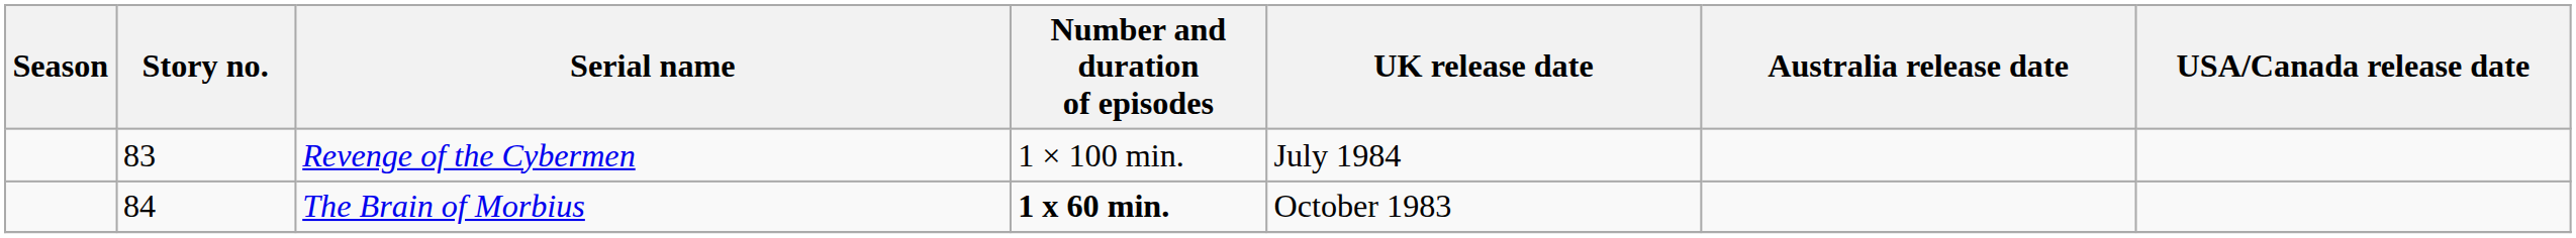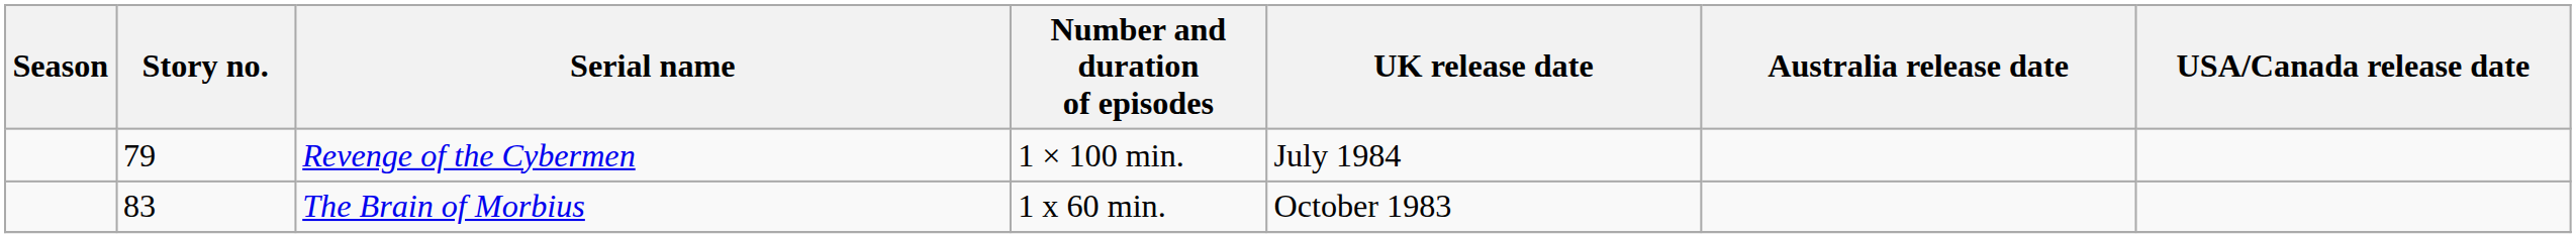Revenge of the Cybermen | Story no.: 83 -> 79
The Brain of Morbius | Story no.: 84 -> 83
The Brain of Morbius | Number and duration of episodes: bold -> normal
